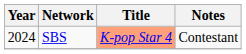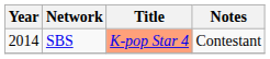SBS | Year: 2024 -> 2014
